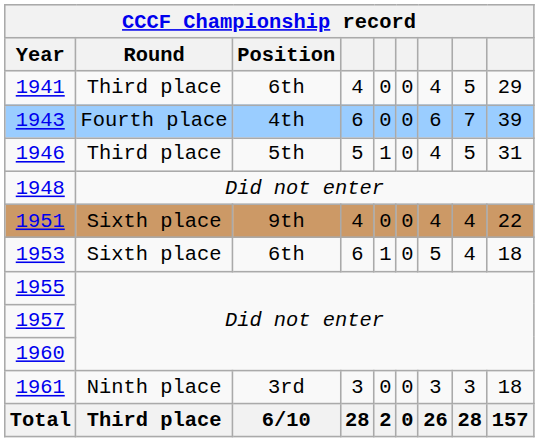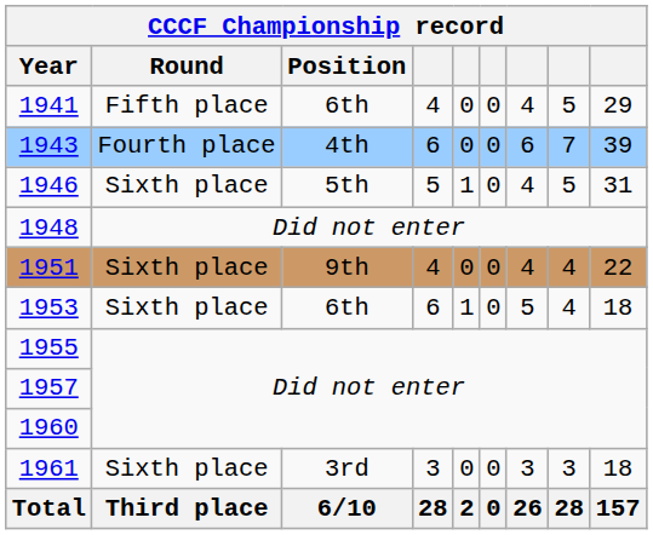1941 | Round: Third place -> Fifth place
1946 | Round: Third place -> Sixth place
1961 | Round: Ninth place -> Sixth place
